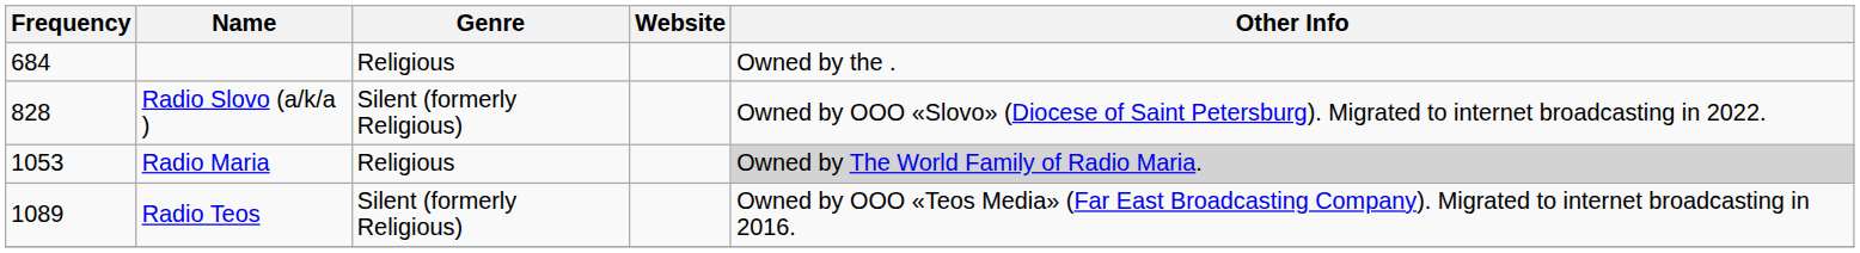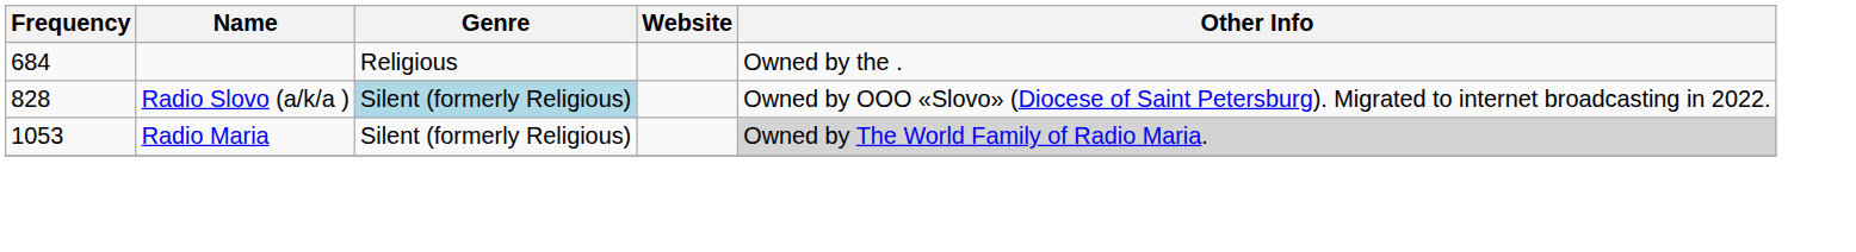Radio Slovo (a/k/a ) | Genre: no background -> lightblue background
Radio Maria | Genre: Religious -> Silent (formerly Religious)
- row: 1089 | Radio Teos | Silent (formerly Religious) | Owned by OOO «Teos Media» (Far East Broadcasting Company). Migrated to internet broadcasting in 2016.
